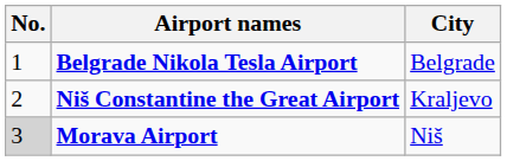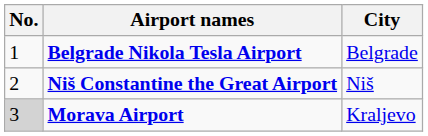Niš Constantine the Great Airport | City: Kraljevo -> Niš
Morava Airport | City: Niš -> Kraljevo
